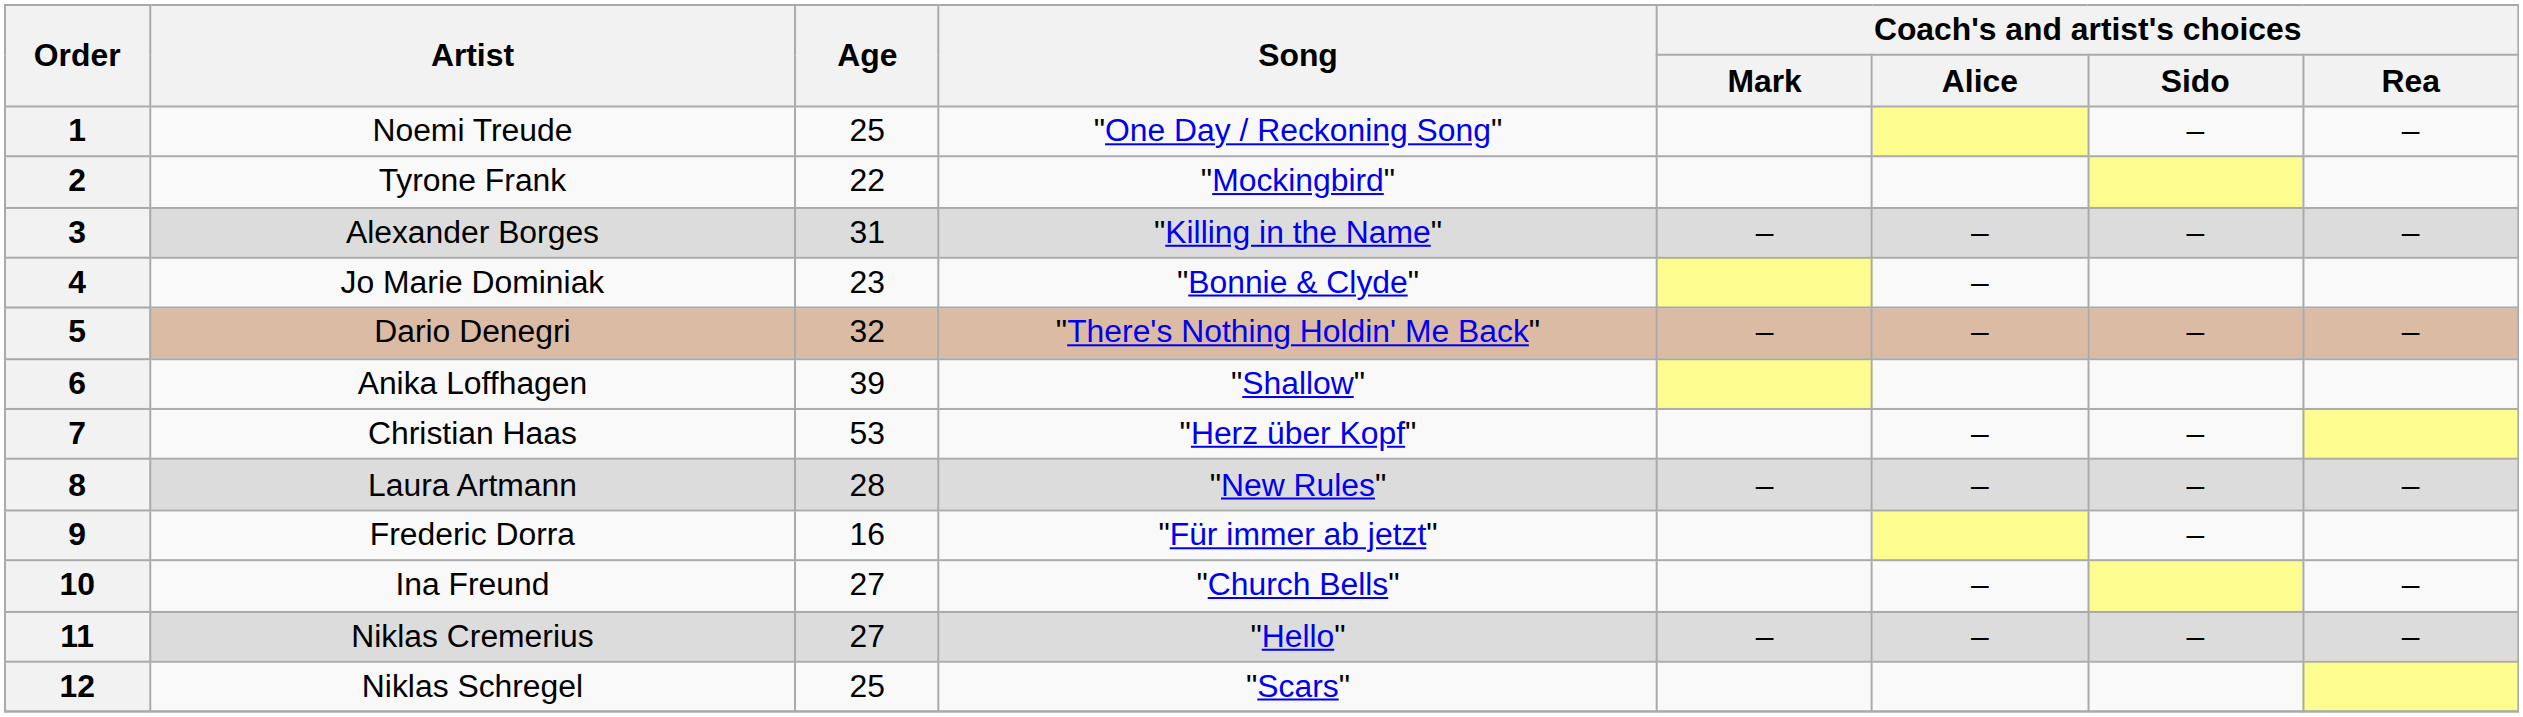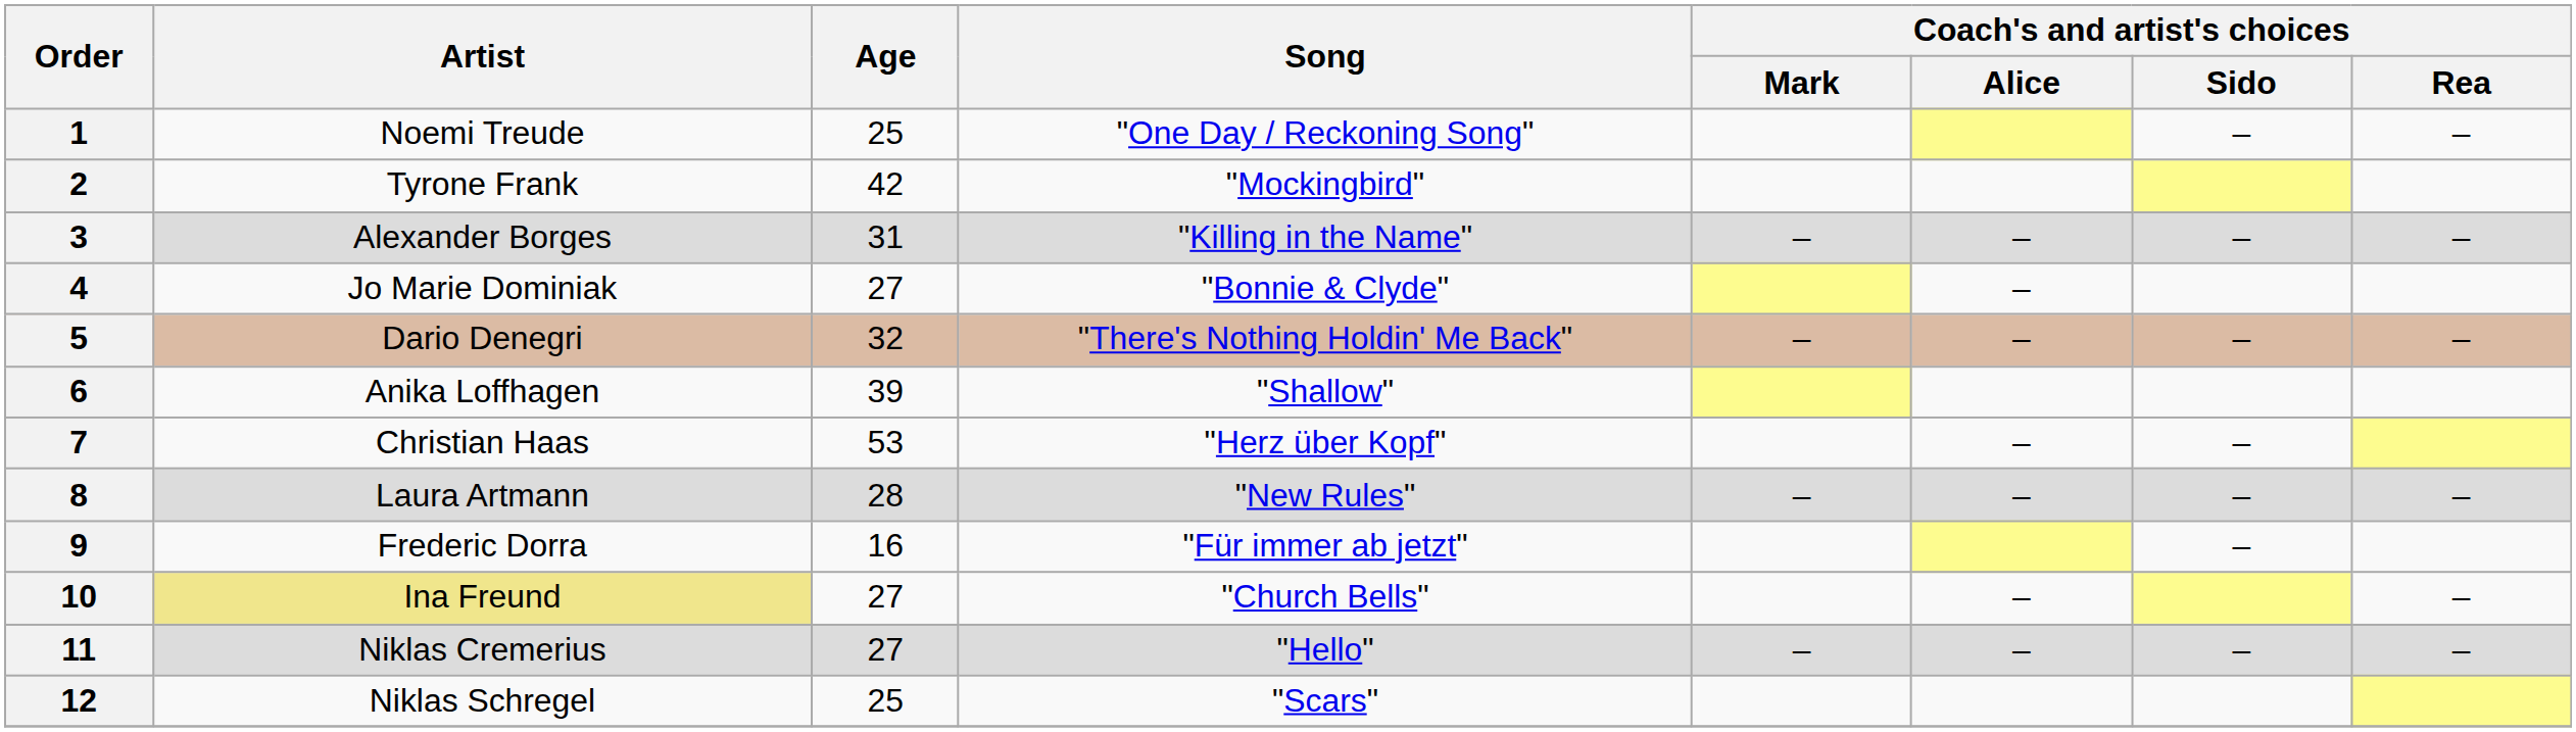2 | Age: 22 -> 42
4 | Age: 23 -> 27
10 | Artist: no background -> khaki background
